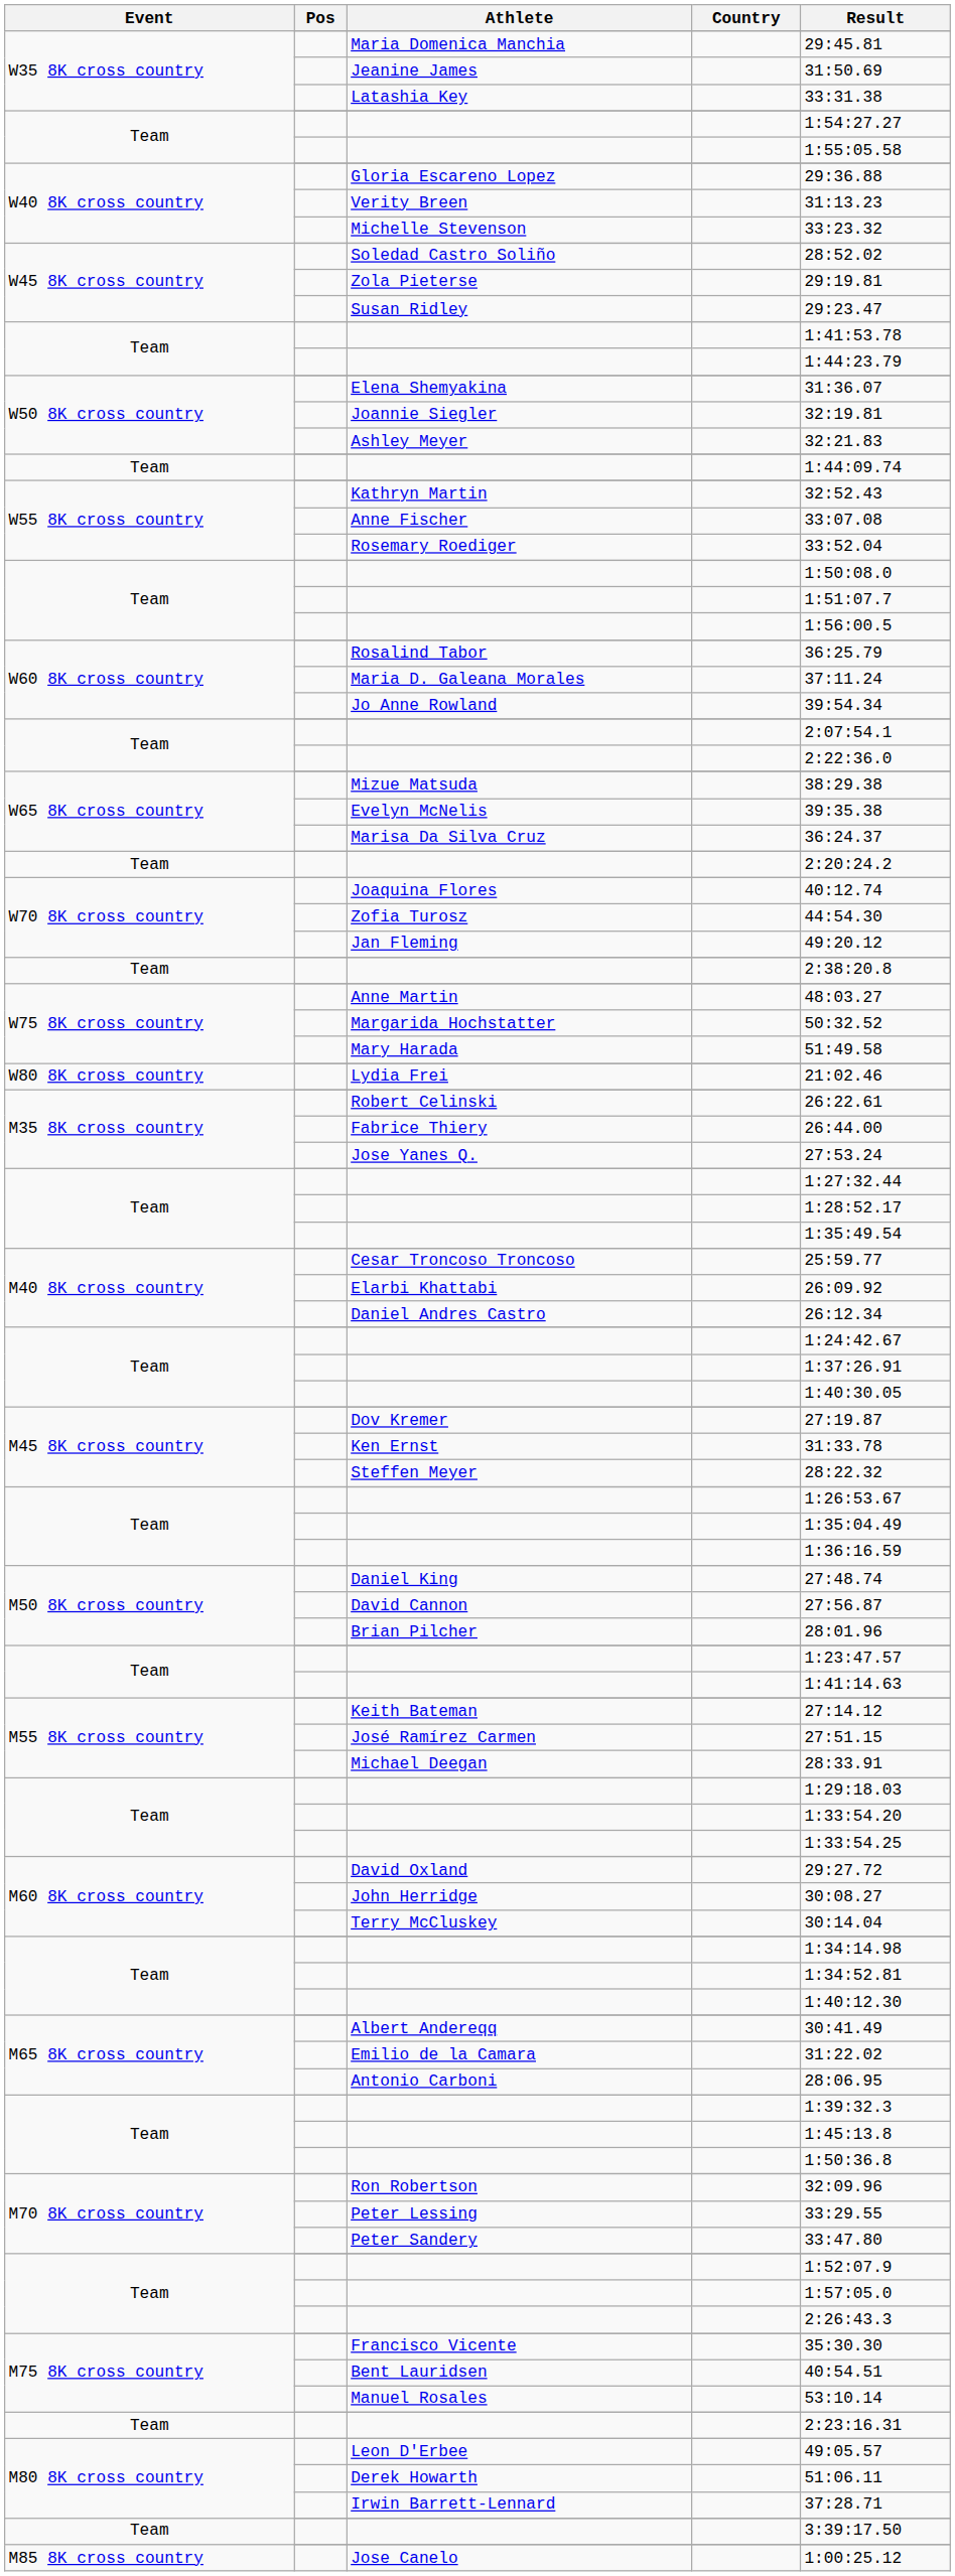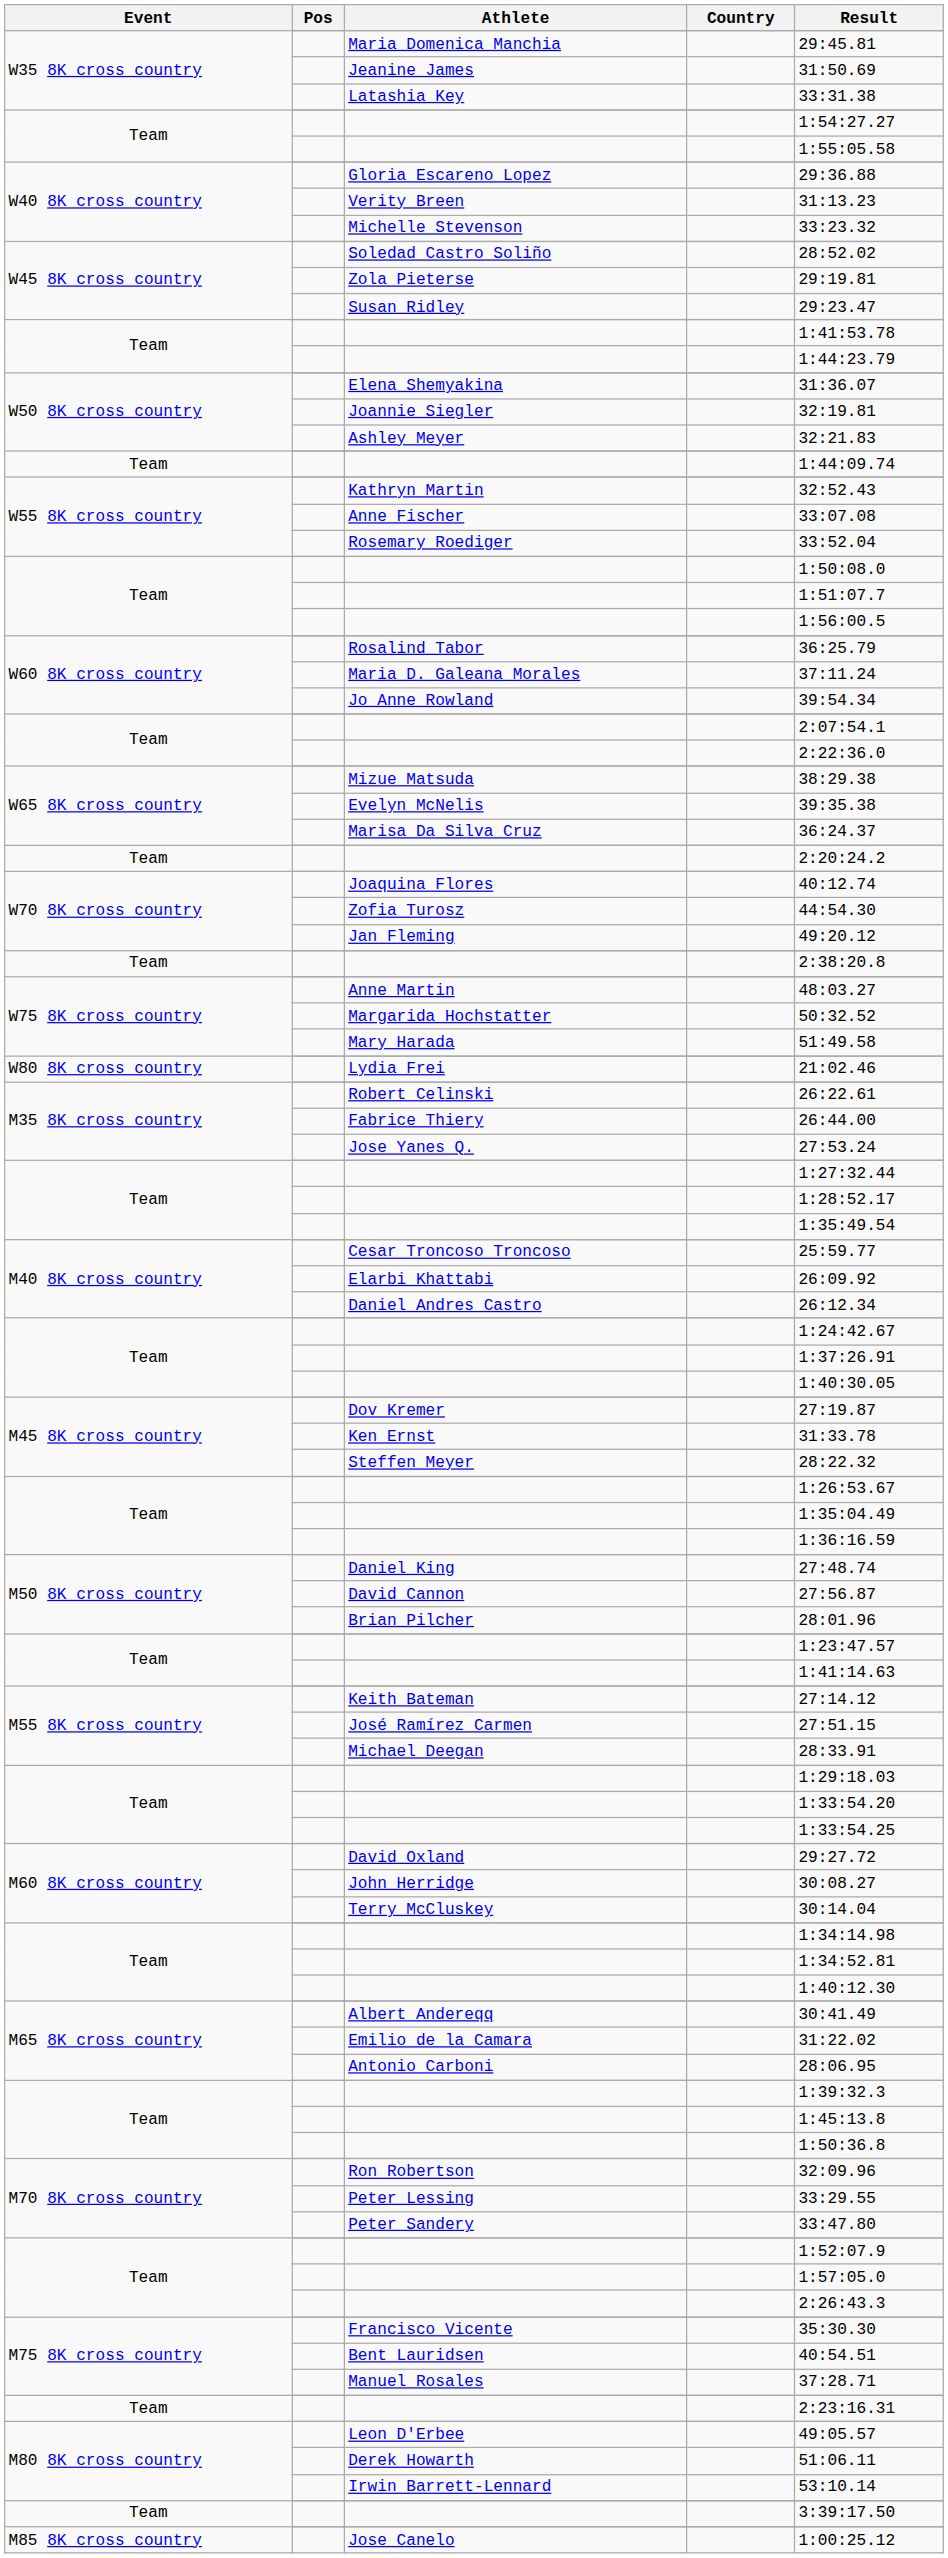Manuel Rosales | Result: 53:10.14 -> 37:28.71
Irwin Barrett-Lennard | Result: 37:28.71 -> 53:10.14
